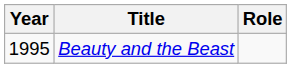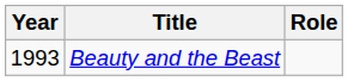Beauty and the Beast | Year: 1995 -> 1993
